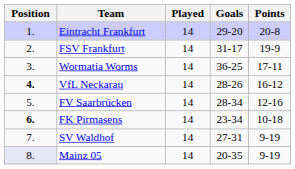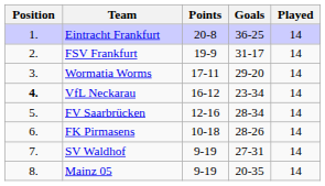columns swapped: Played <-> Points
Eintracht Frankfurt | Goals: 29-20 -> 36-25
Wormatia Worms | Goals: 36-25 -> 29-20
VfL Neckarau | Goals: 28-26 -> 23-34
FK Pirmasens | Position: bold -> normal
FK Pirmasens | Goals: 23-34 -> 28-26
Mainz 05 | Position: lavender background -> no background
